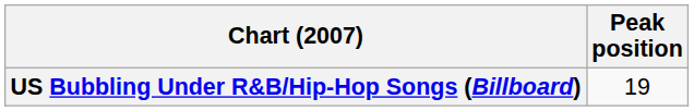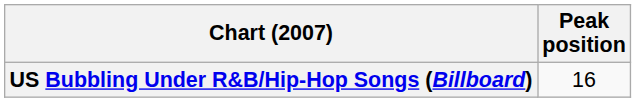US Bubbling Under R&B/Hip-Hop Songs (Billboard) | Peak position: 19 -> 16
